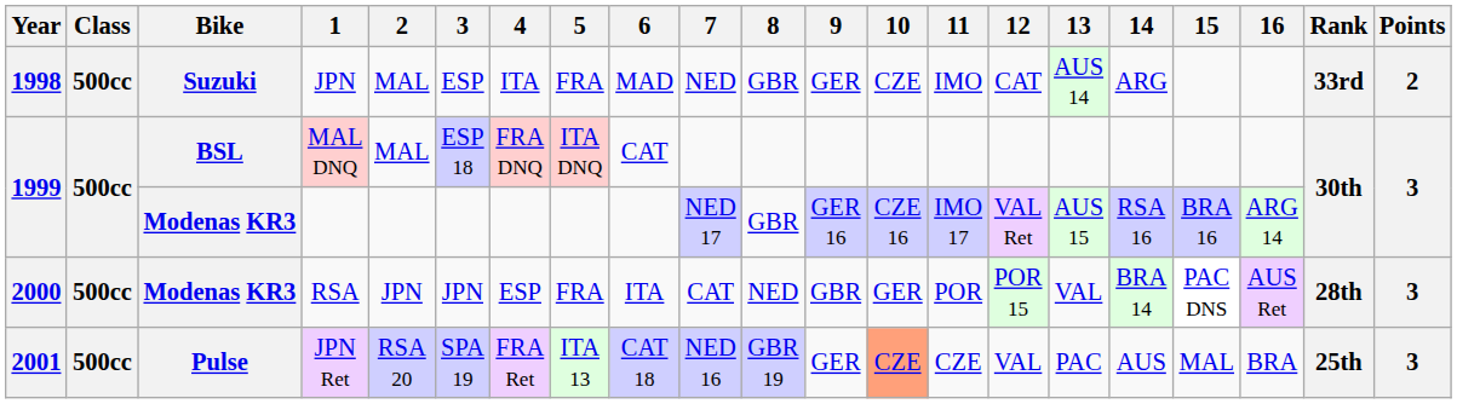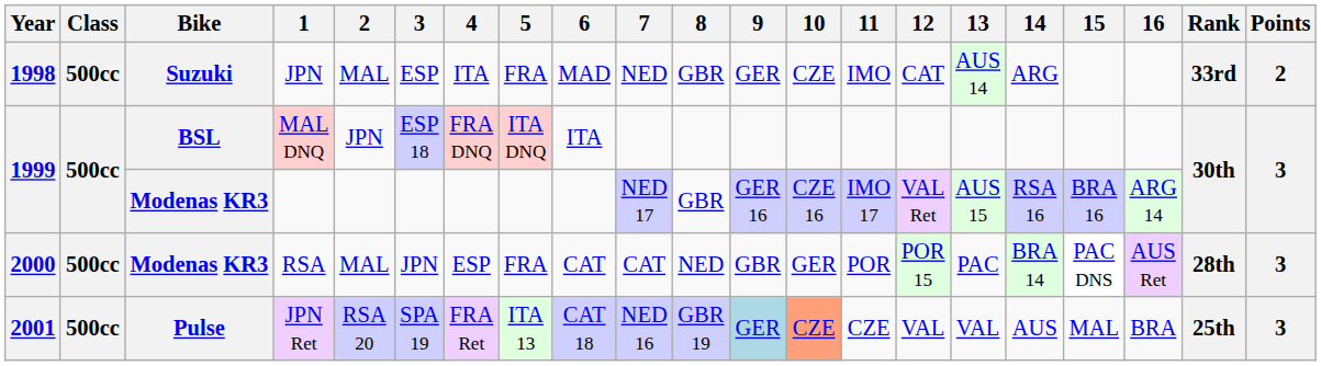MAL DNQ | 2: MAL -> JPN
MAL DNQ | 6: CAT -> ITA
RSA | 2: JPN -> MAL
RSA | 6: ITA -> CAT
RSA | 13: VAL -> PAC
JPN Ret | 9: no background -> lightblue background
JPN Ret | 13: PAC -> VAL
